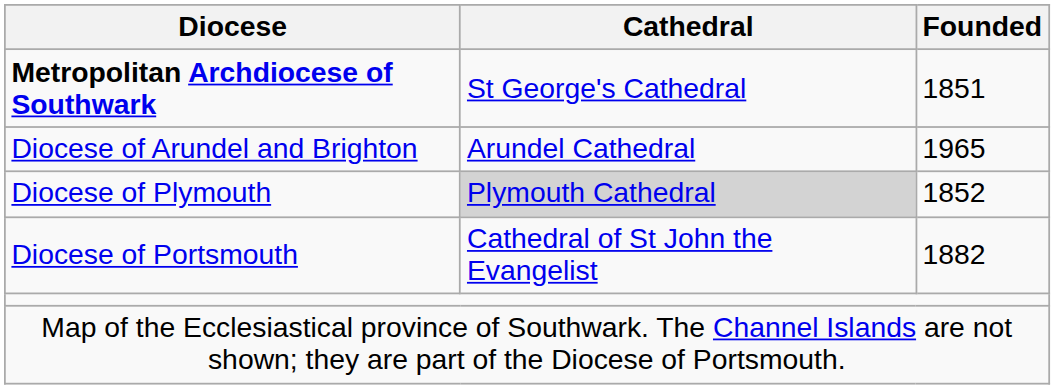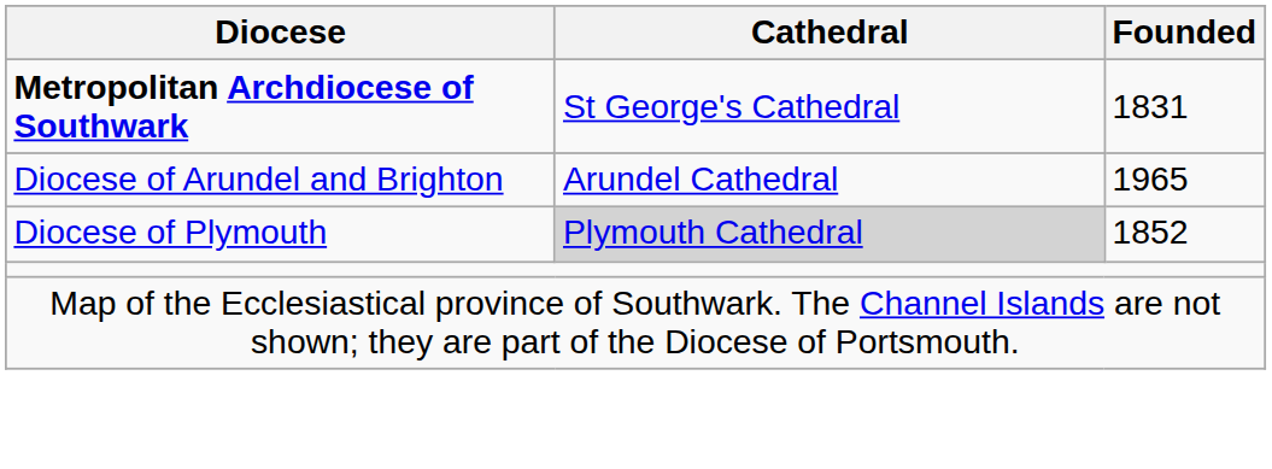Metropolitan Archdiocese of Southwark | Founded: 1851 -> 1831
- row: Diocese of Portsmouth | Cathedral of St John the Evangelist | 1882
